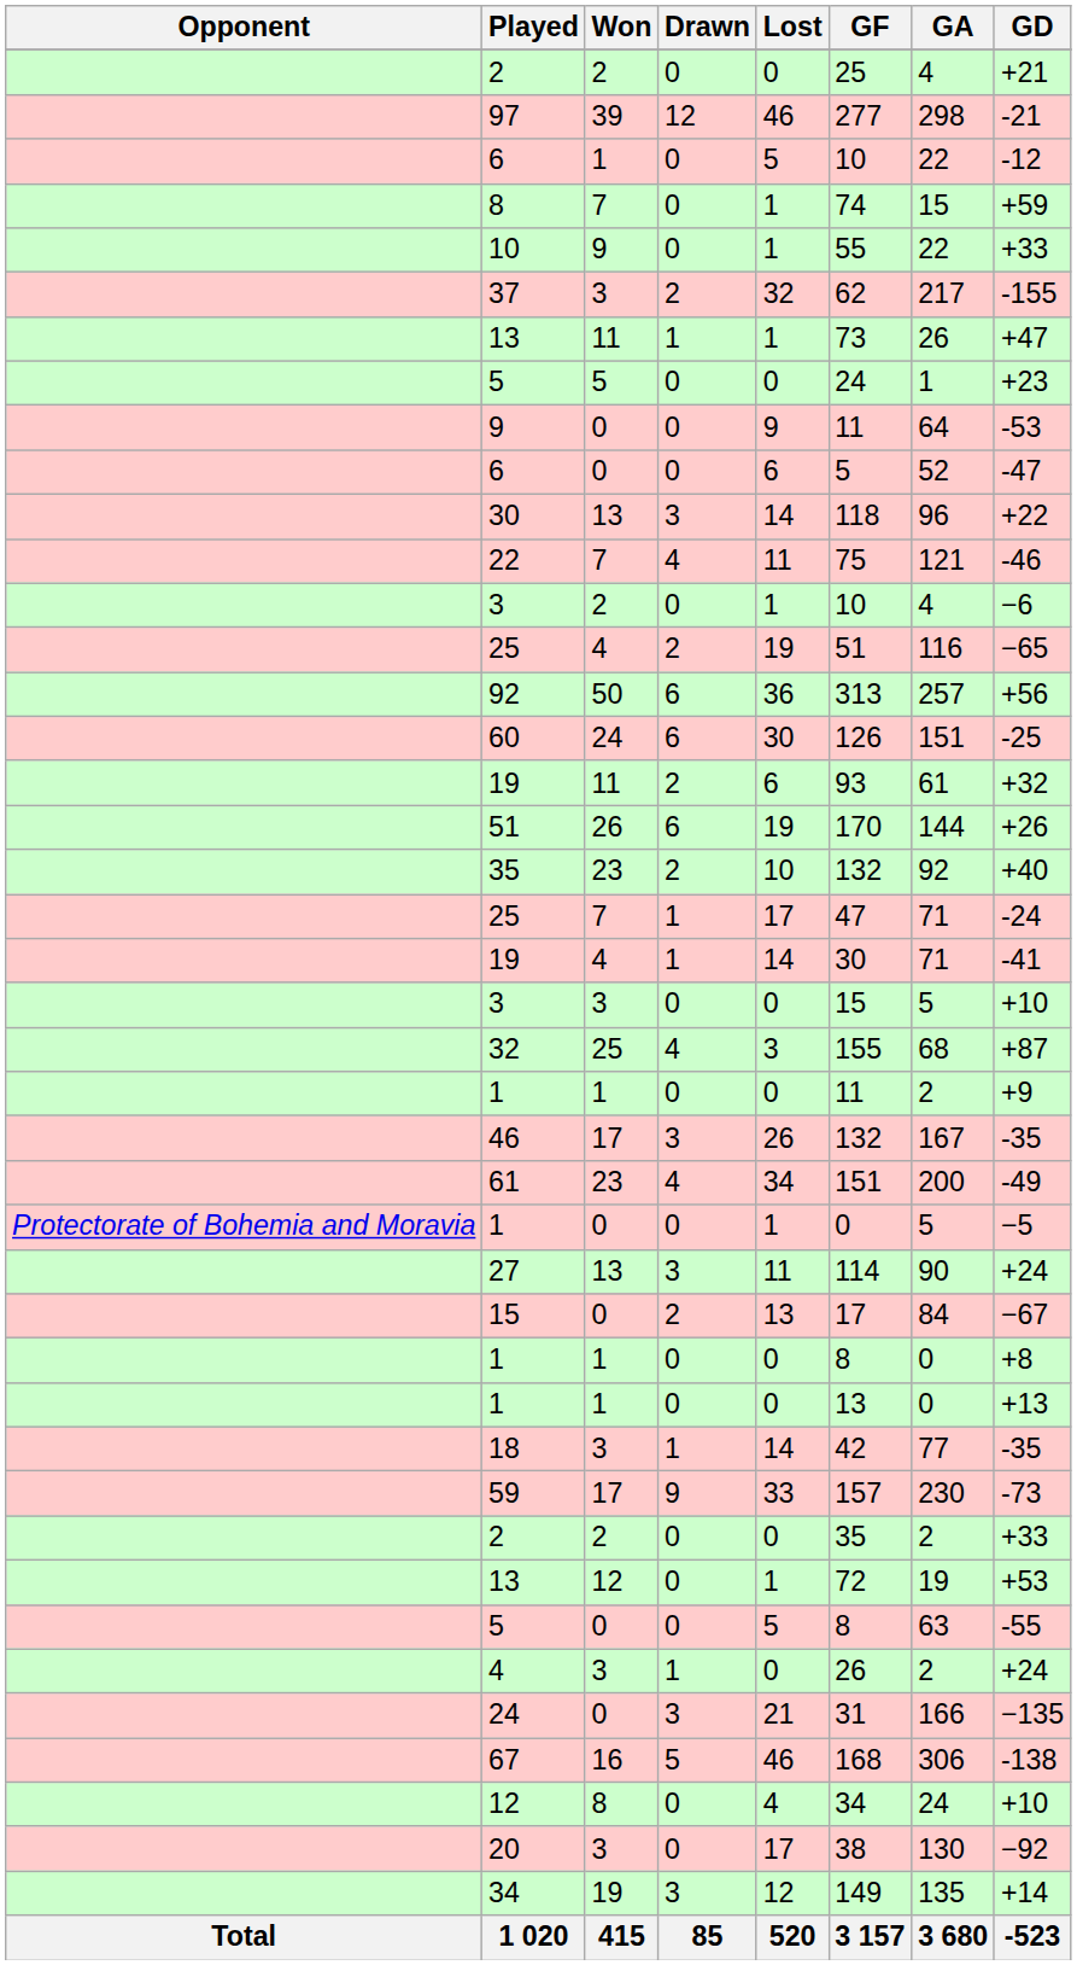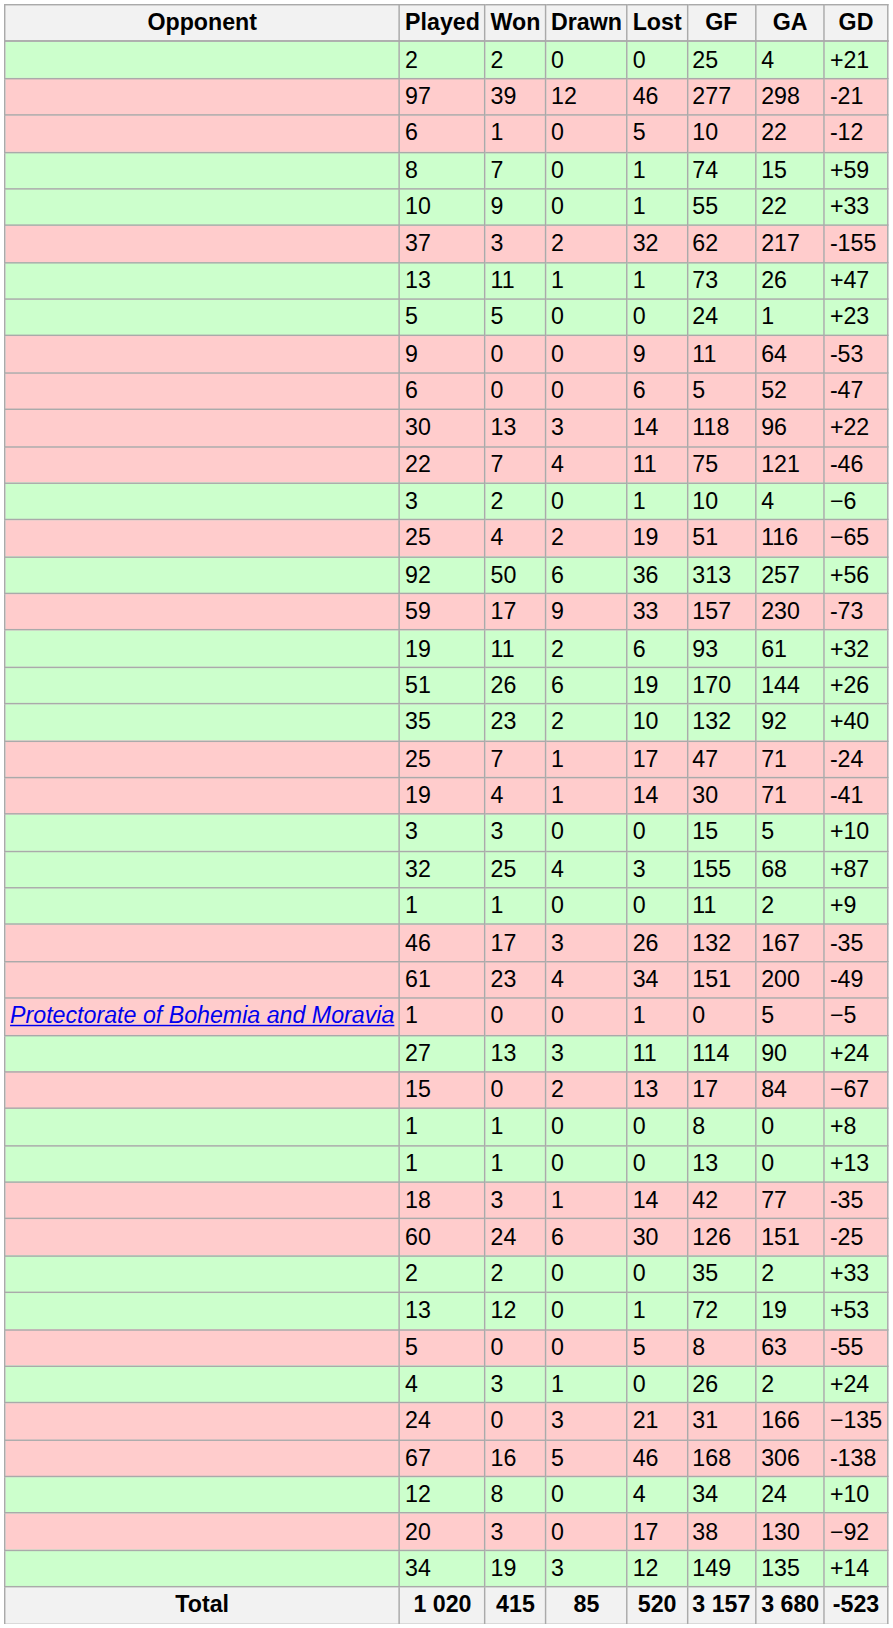rows swapped: 59 <-> 60
